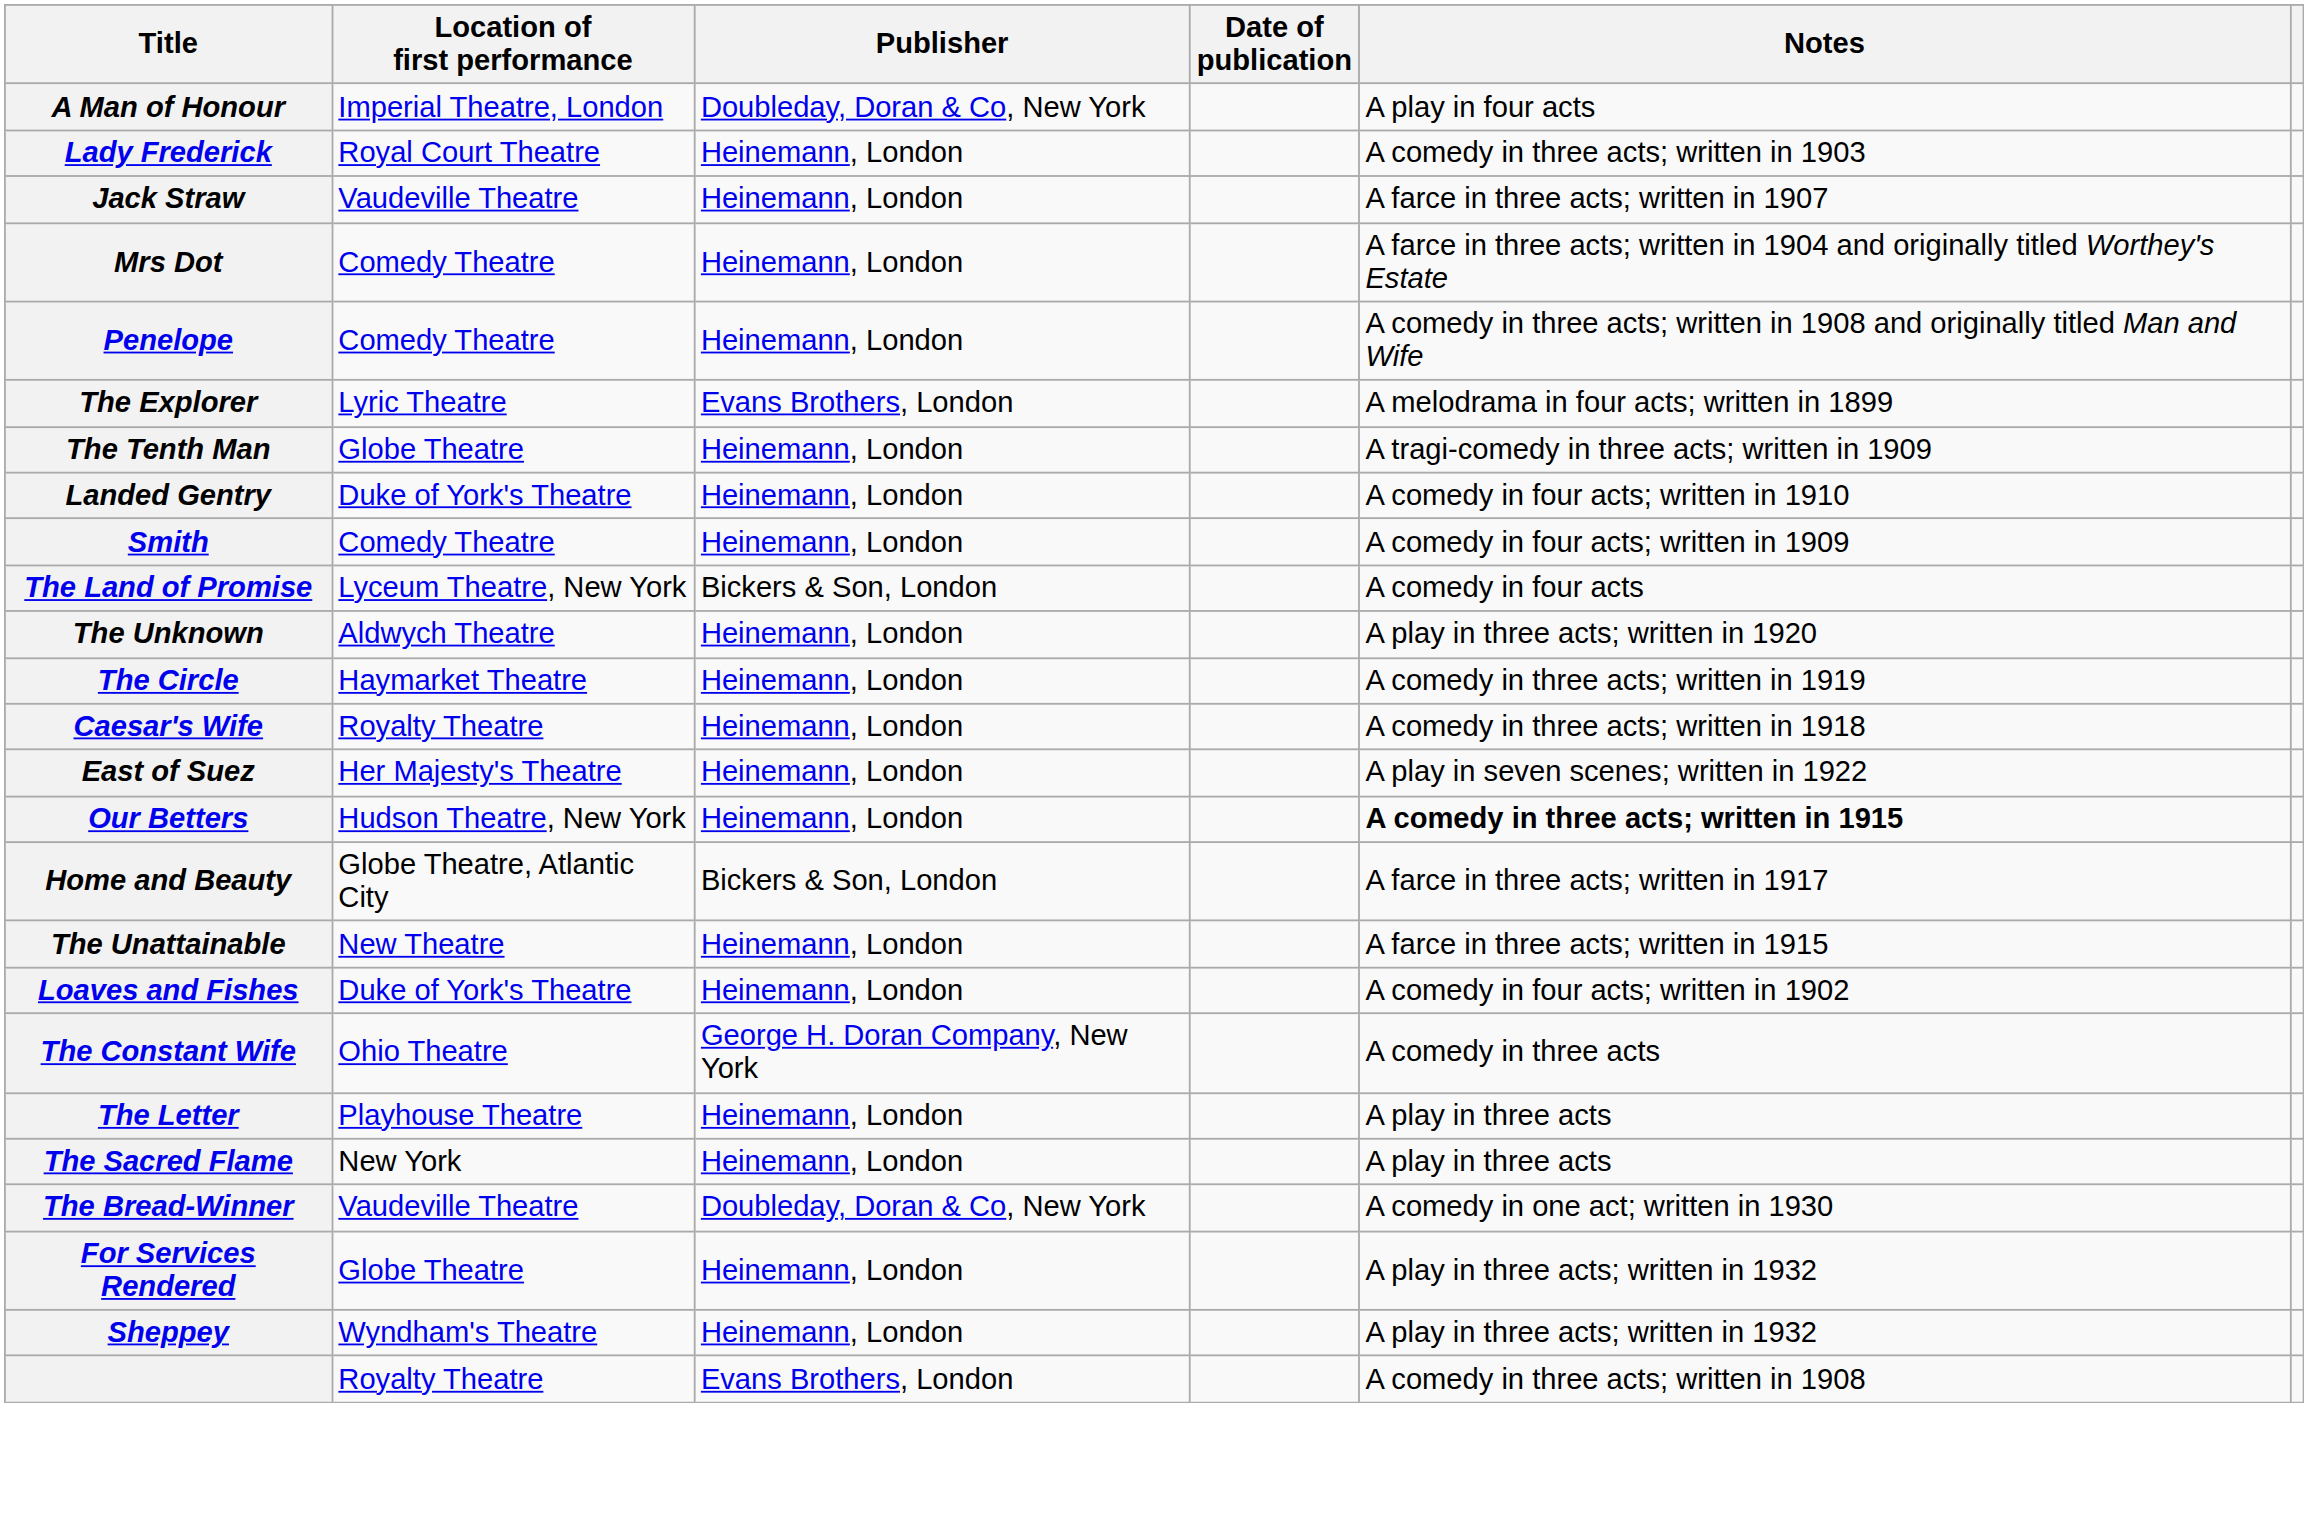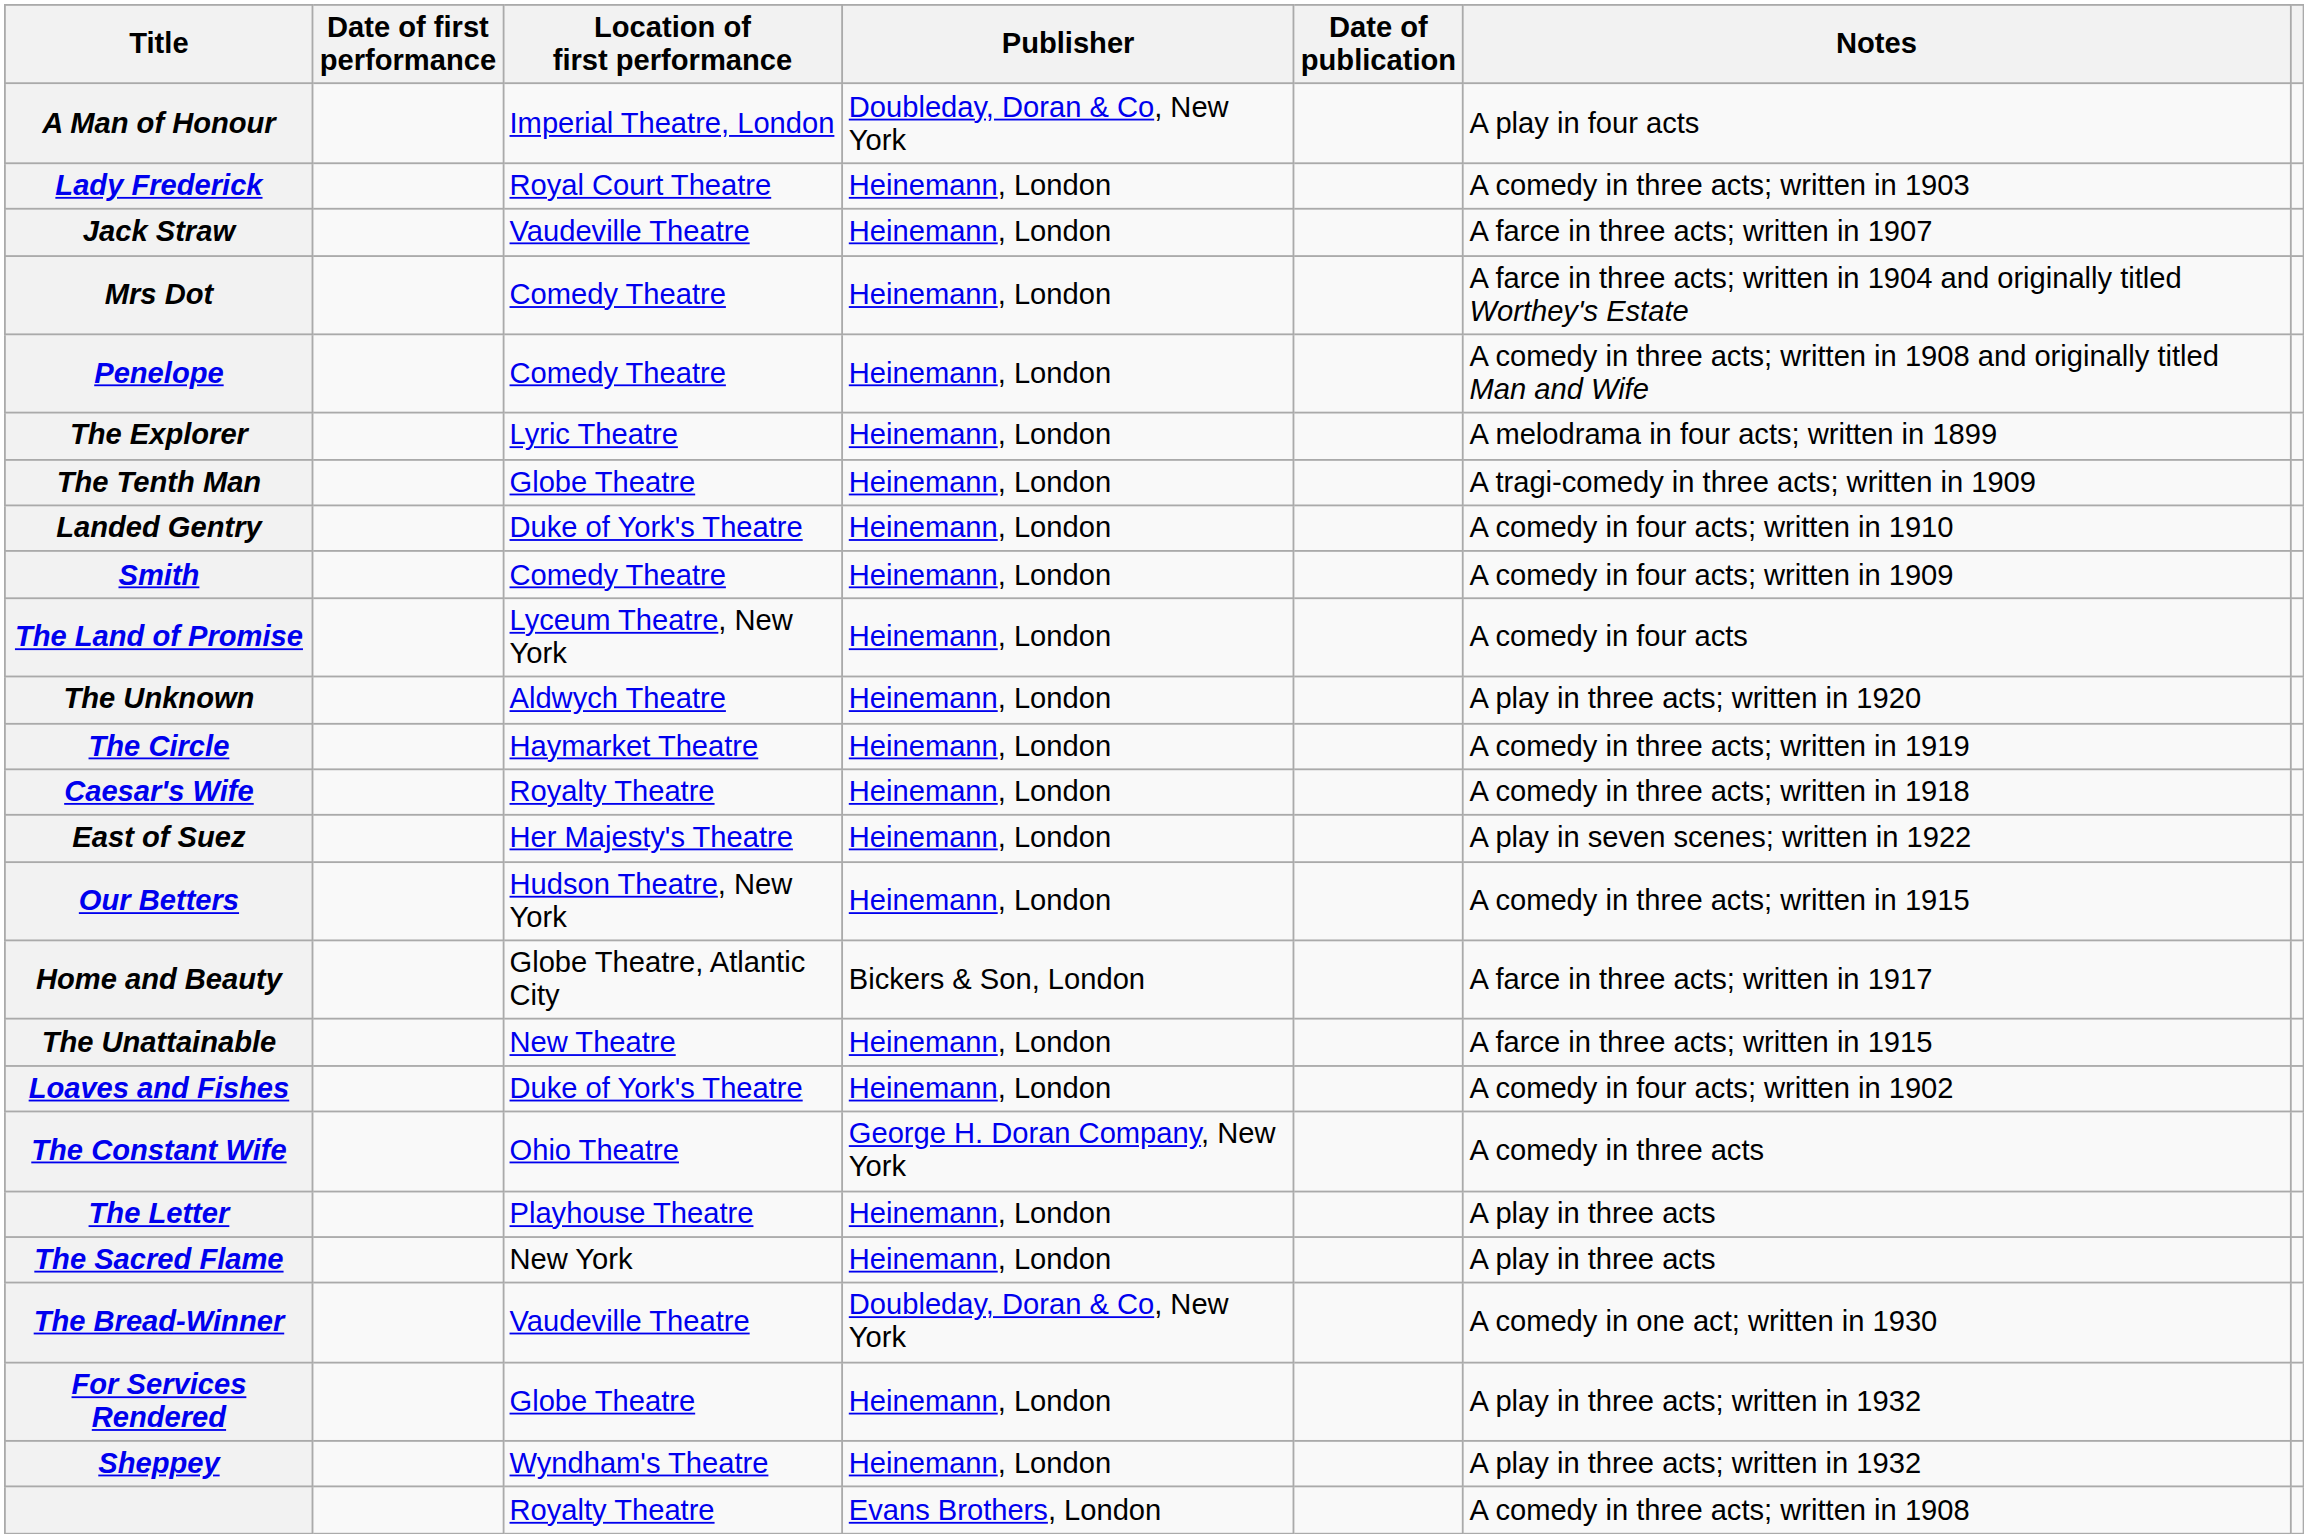+ column: Date of first performance
The Explorer | Publisher: Evans Brothers, London -> Heinemann, London
The Land of Promise | Publisher: Bickers & Son, London -> Heinemann, London
Our Betters | Notes: bold -> normal
